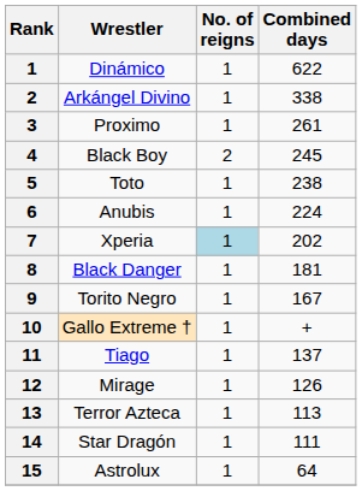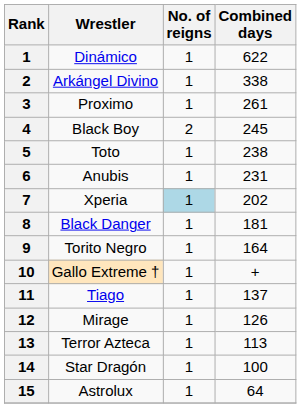Anubis | Combined days: 224 -> 231
Torito Negro | Combined days: 167 -> 164
Star Dragón | Combined days: 111 -> 100
